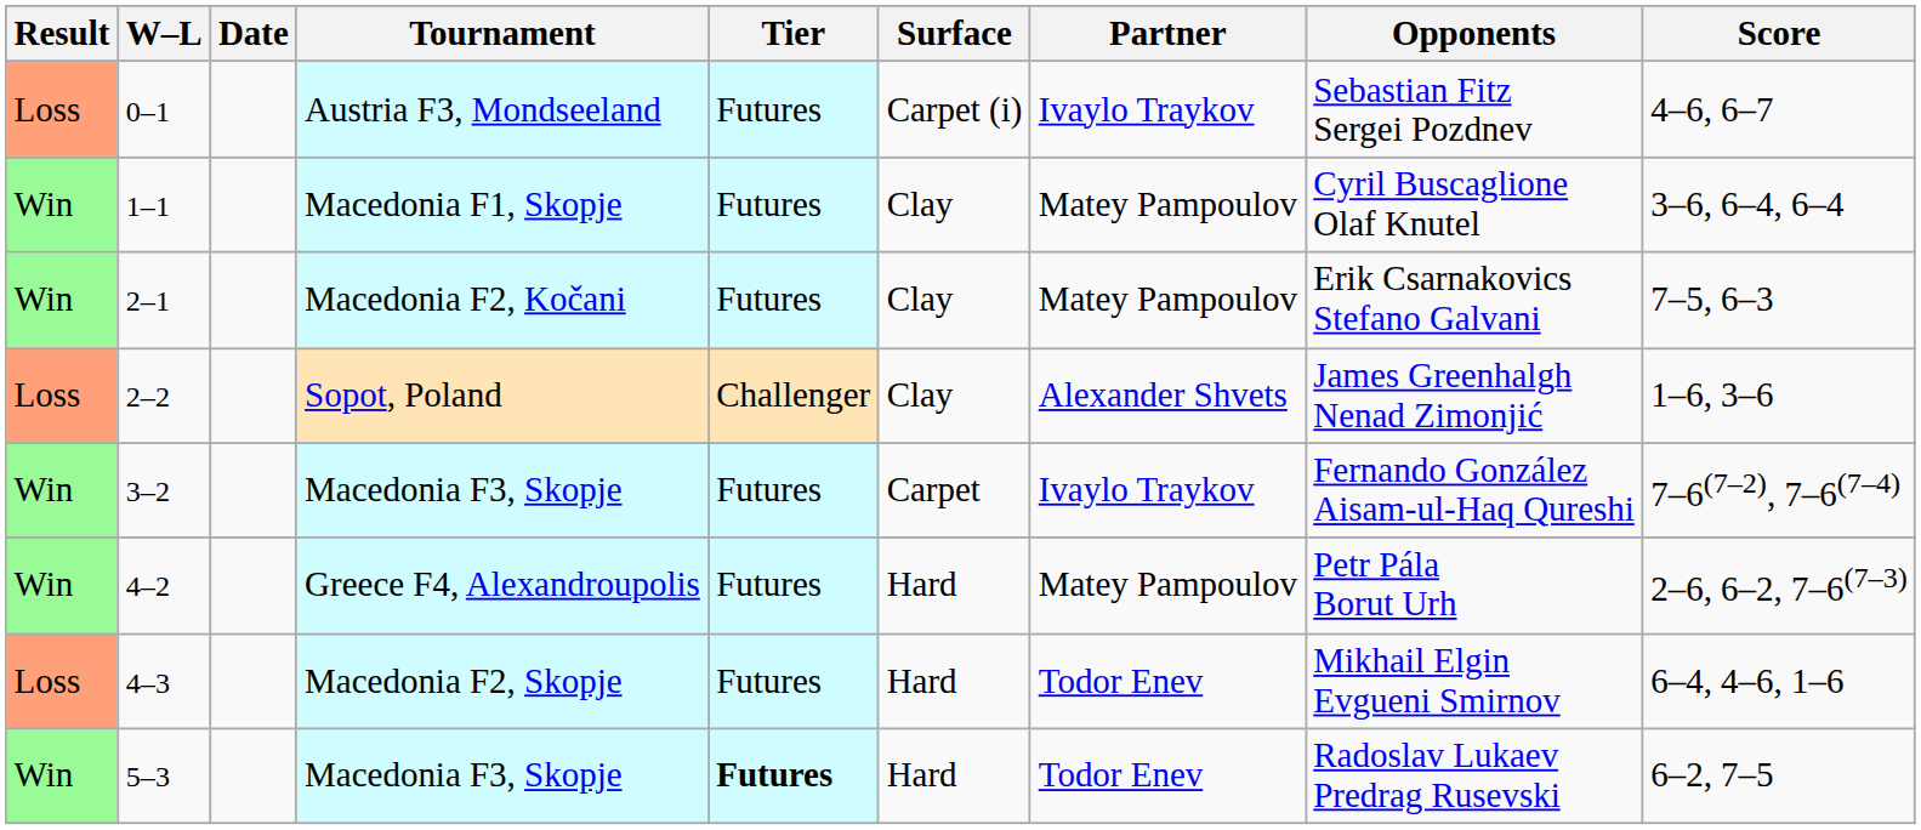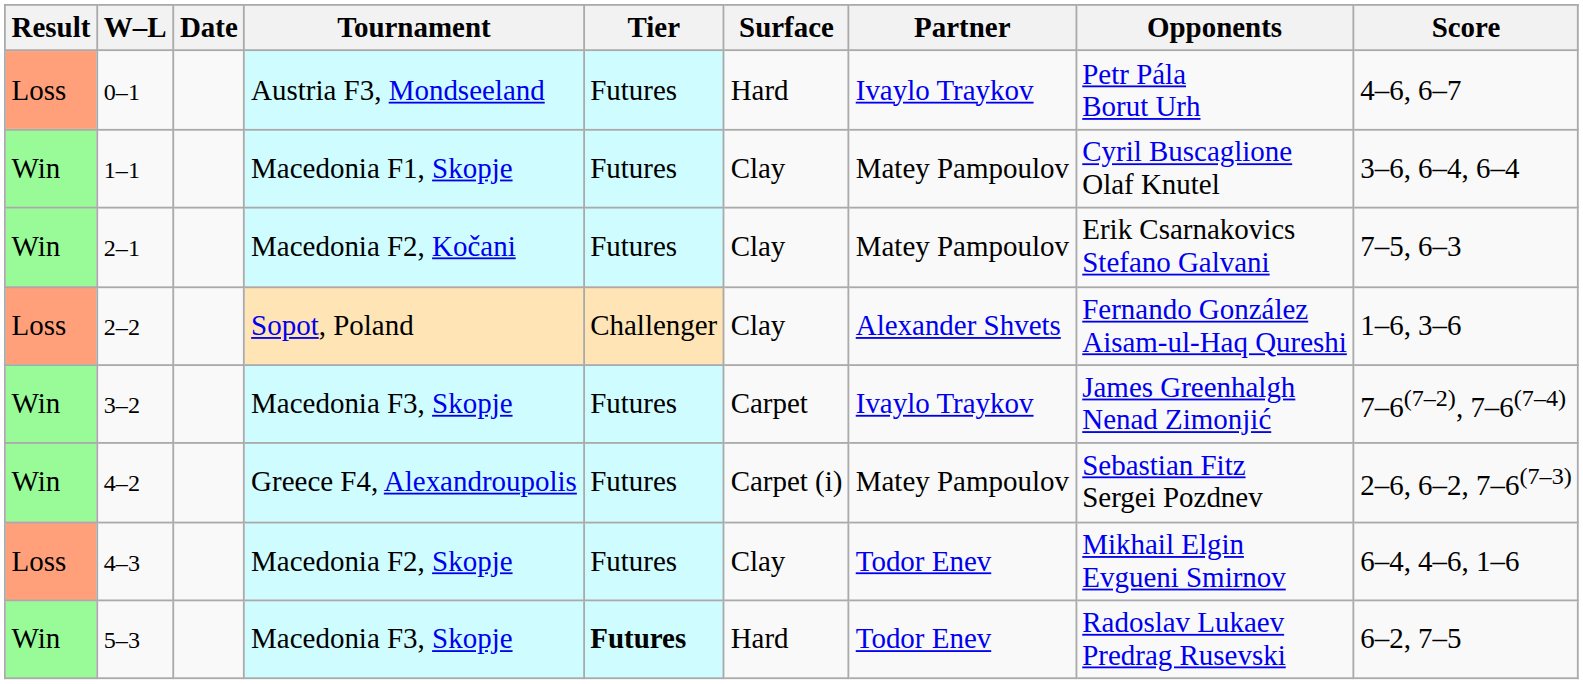0–1 | Surface: Carpet (i) -> Hard
0–1 | Opponents: Sebastian Fitz Sergei Pozdnev -> Petr Pála Borut Urh
2–2 | Opponents: James Greenhalgh Nenad Zimonjić -> Fernando González Aisam-ul-Haq Qureshi
3–2 | Opponents: Fernando González Aisam-ul-Haq Qureshi -> James Greenhalgh Nenad Zimonjić
4–2 | Surface: Hard -> Carpet (i)
4–2 | Opponents: Petr Pála Borut Urh -> Sebastian Fitz Sergei Pozdnev
4–3 | Surface: Hard -> Clay
